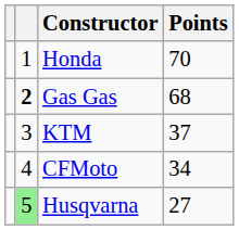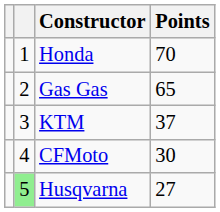Gas Gas | column 2: bold -> normal
Gas Gas | Points: 68 -> 65
CFMoto | Points: 34 -> 30
